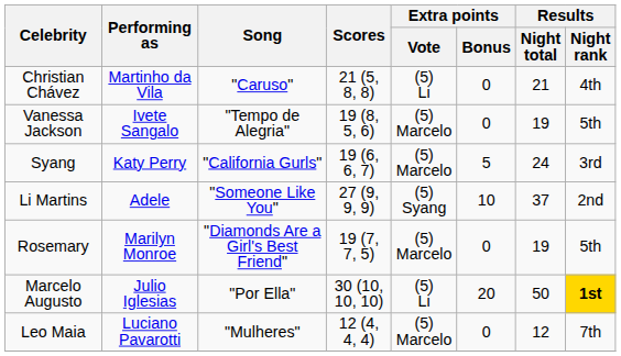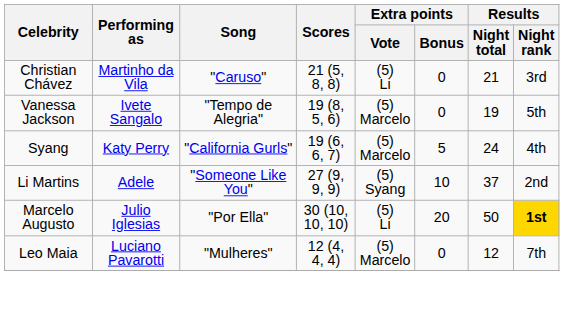Christian Chávez | Results / Night rank: 4th -> 3rd
Syang | Results / Night rank: 3rd -> 4th
- row: Rosemary | Marilyn Monroe | "Diamonds Are a Girl's Best Friend" | 19 (7, 7, 5) | (5) Marcelo | 0 | 19 | 5th
